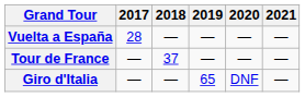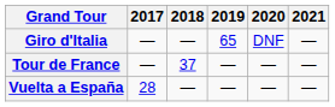rows swapped: Giro d'Italia <-> Vuelta a España
